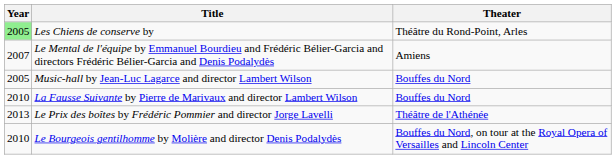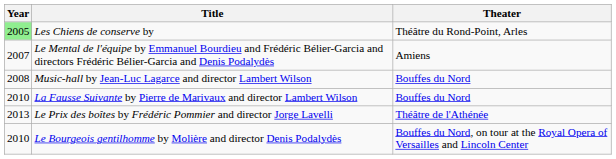Music-hall by Jean-Luc Lagarce and director Lambert Wilson | Year: 2005 -> 2008
